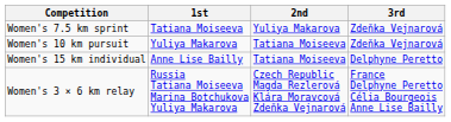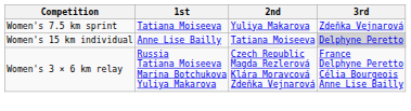- row: Women's 10 km pursuit | Yuliya Makarova | Tatiana Moiseeva | Zdeňka Vejnarová
Women's 15 km individual | 3rd: no background -> lightgrey background
